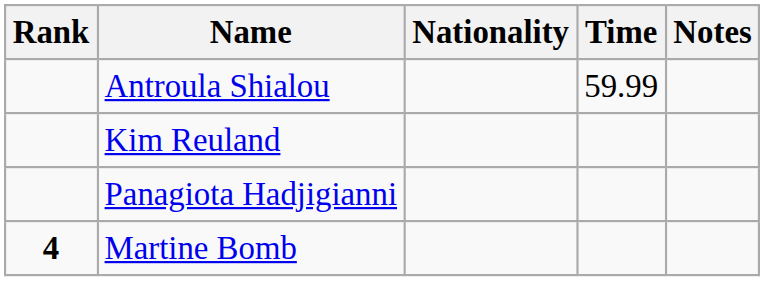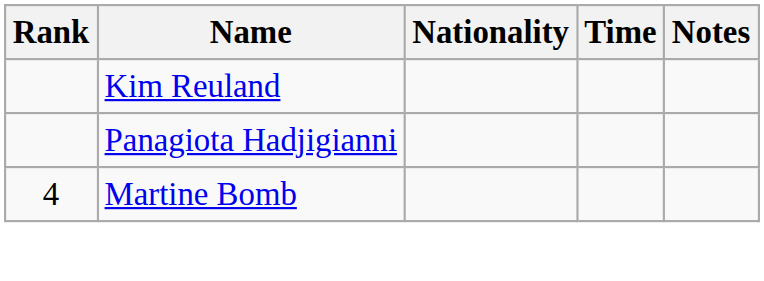- row: Antroula Shialou | 59.99
Martine Bomb | Rank: bold -> normal
